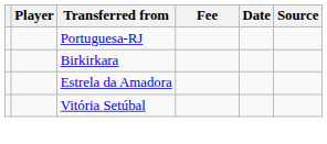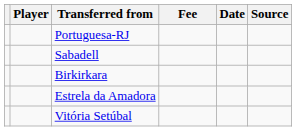+ row: Sabadell
